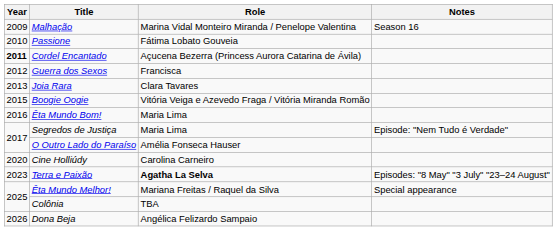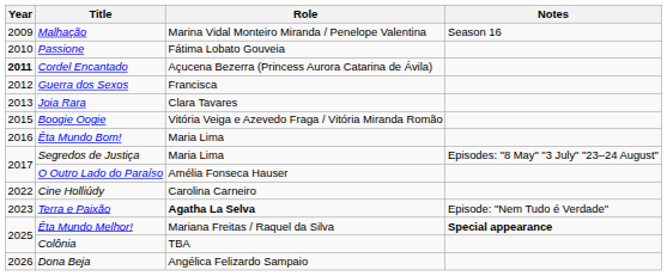Segredos de Justiça | Notes: Episode: "Nem Tudo é Verdade" -> Episodes: "8 May" "3 July" "23–24 August"
Cine Holliúdy | Year: 2020 -> 2022
Terra e Paixão | Notes: Episodes: "8 May" "3 July" "23–24 August" -> Episode: "Nem Tudo é Verdade"
Êta Mundo Melhor! | Notes: normal -> bold
